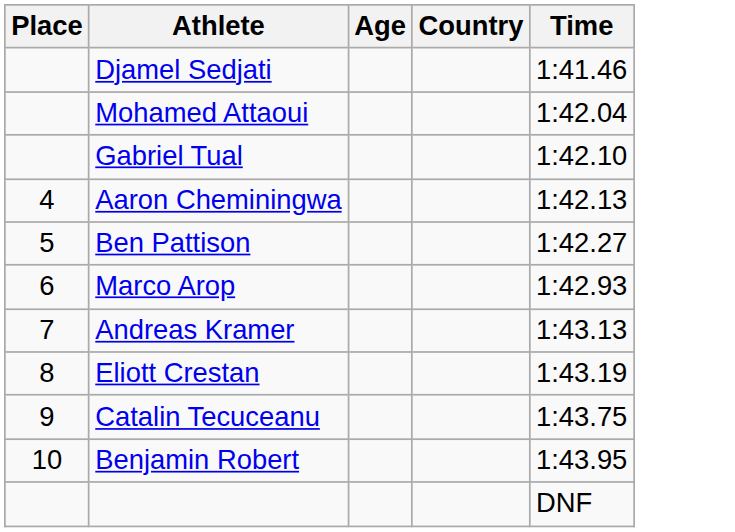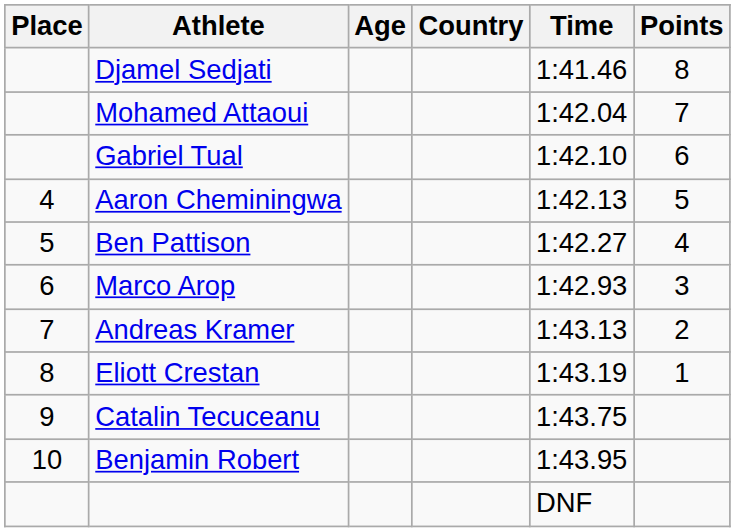+ column: Points | 8 | 7 | 6 | 5 | 4 | 3 | 2 | 1
